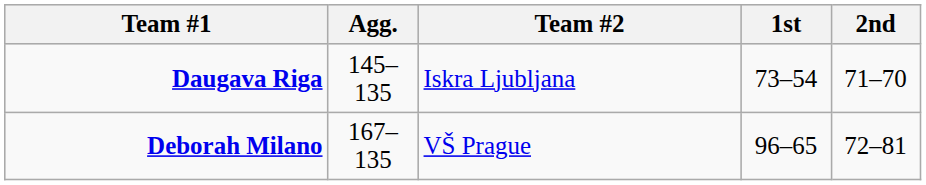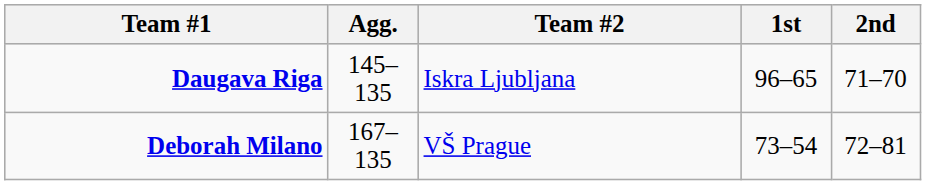Daugava Riga | 1st: 73–54 -> 96–65
Deborah Milano | 1st: 96–65 -> 73–54
